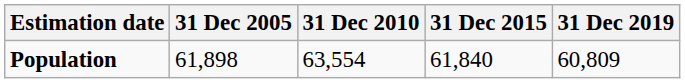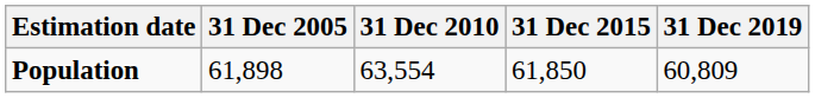Population | 31 Dec 2015: 61,840 -> 61,850
